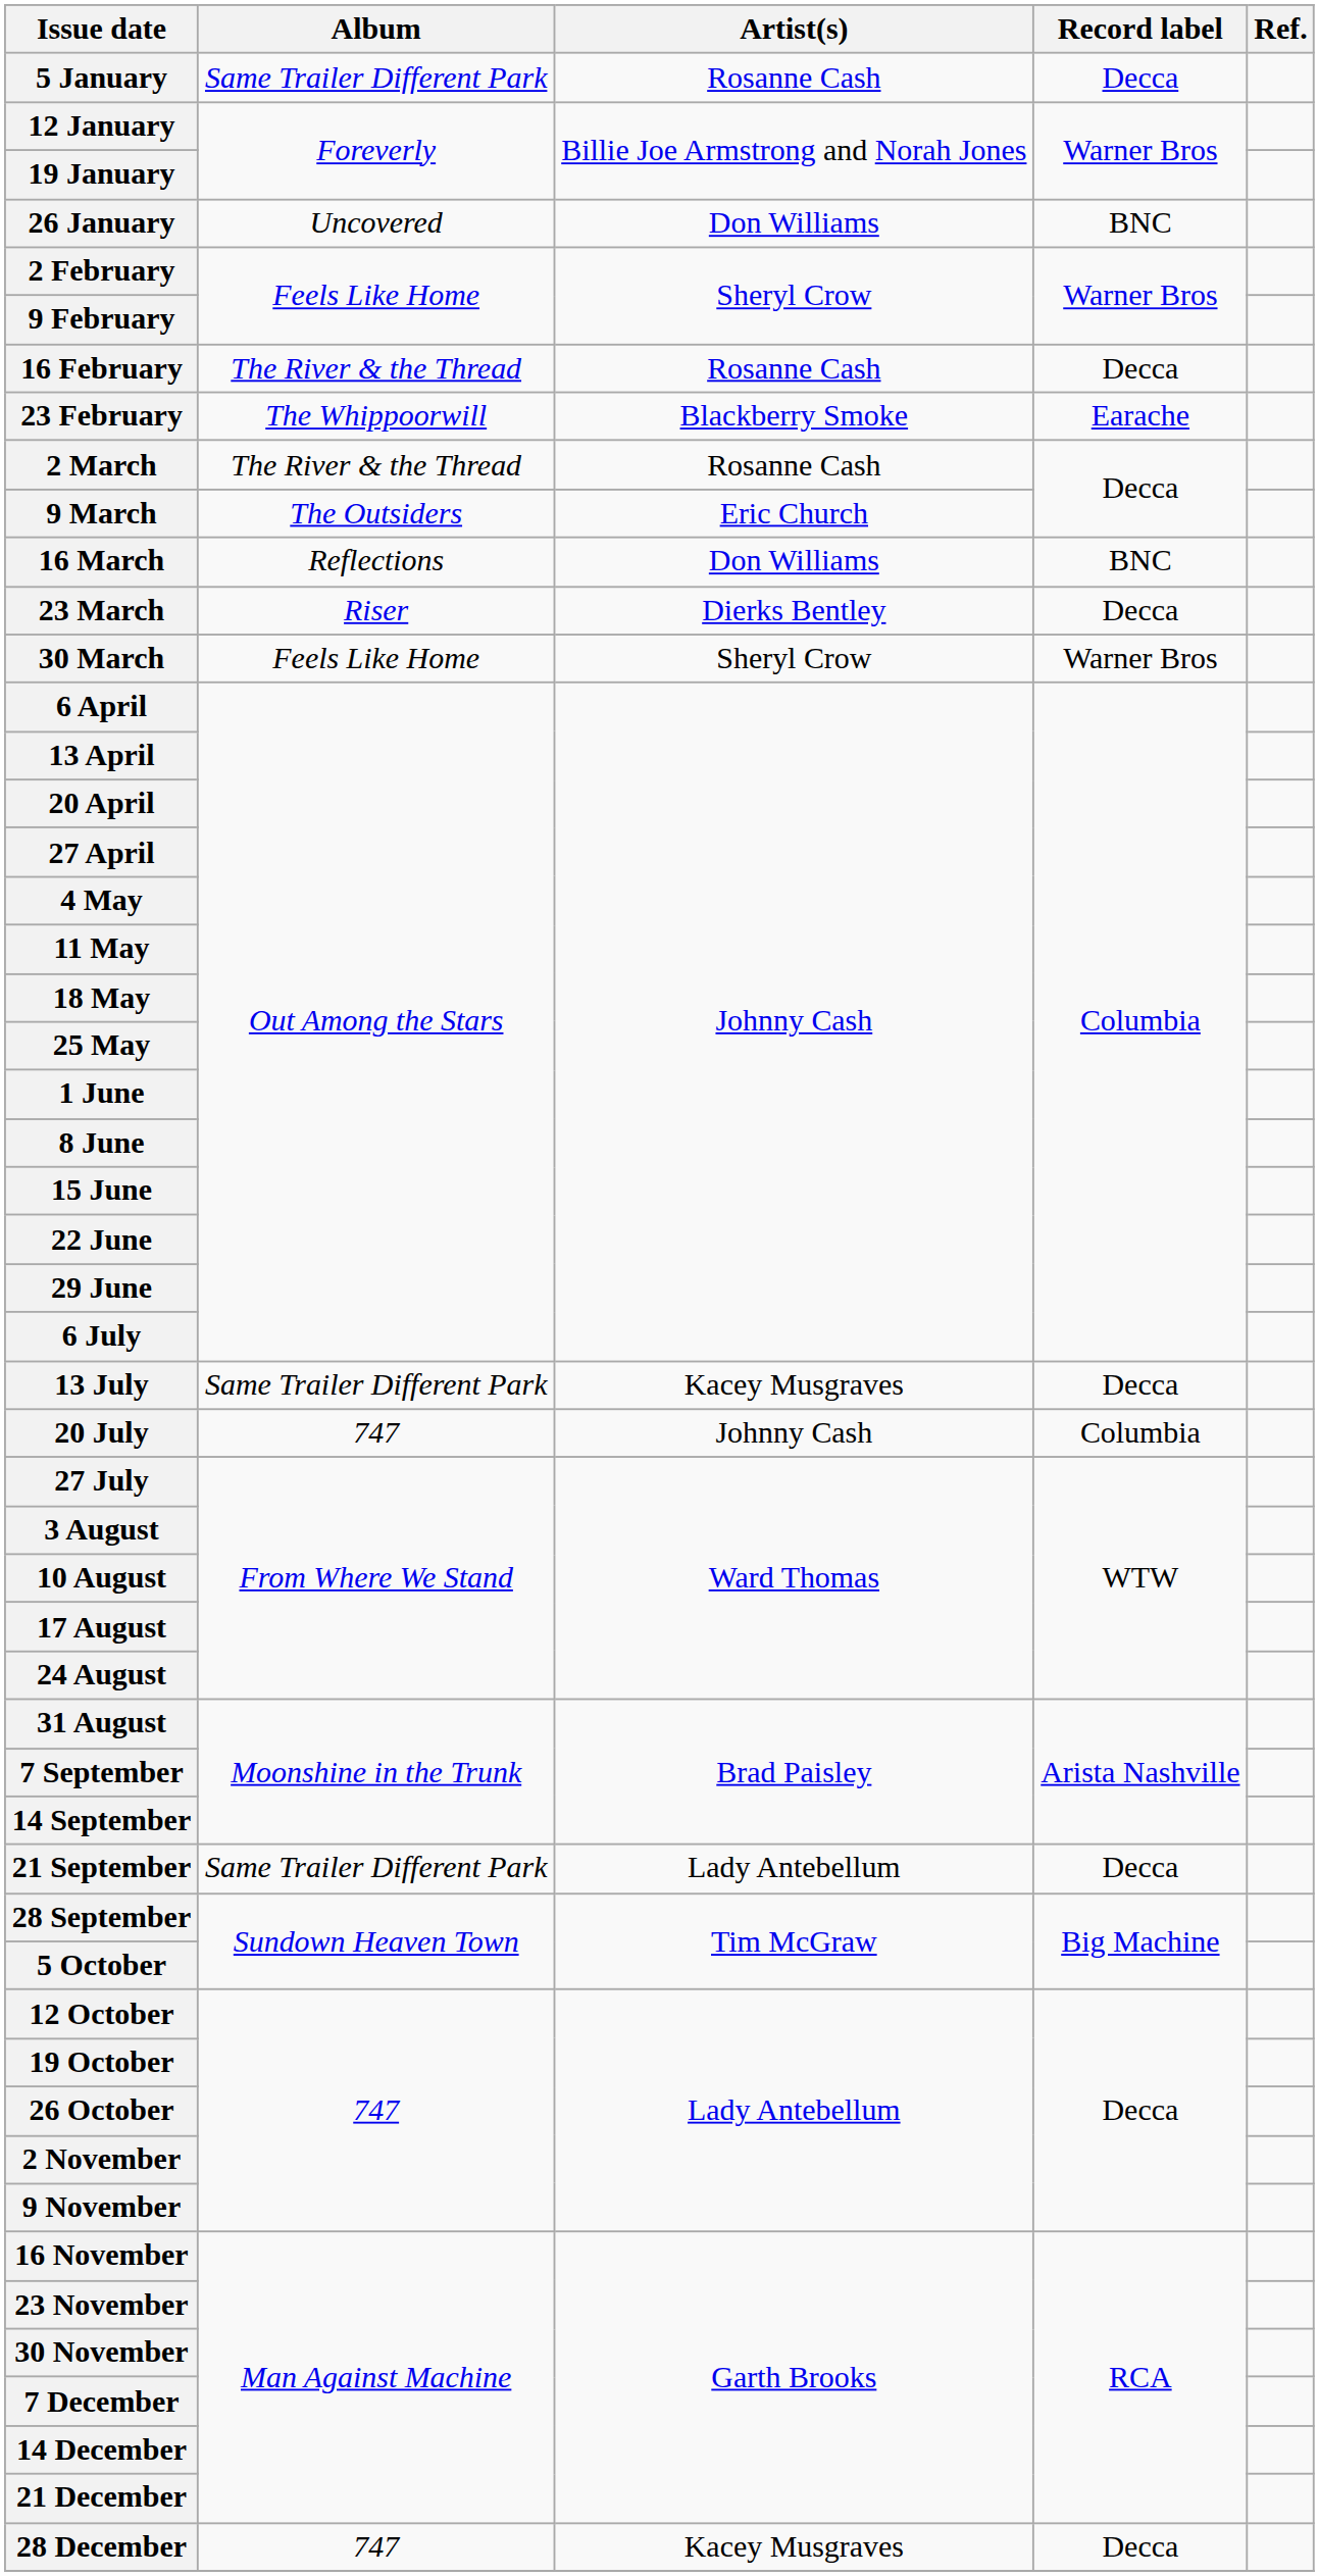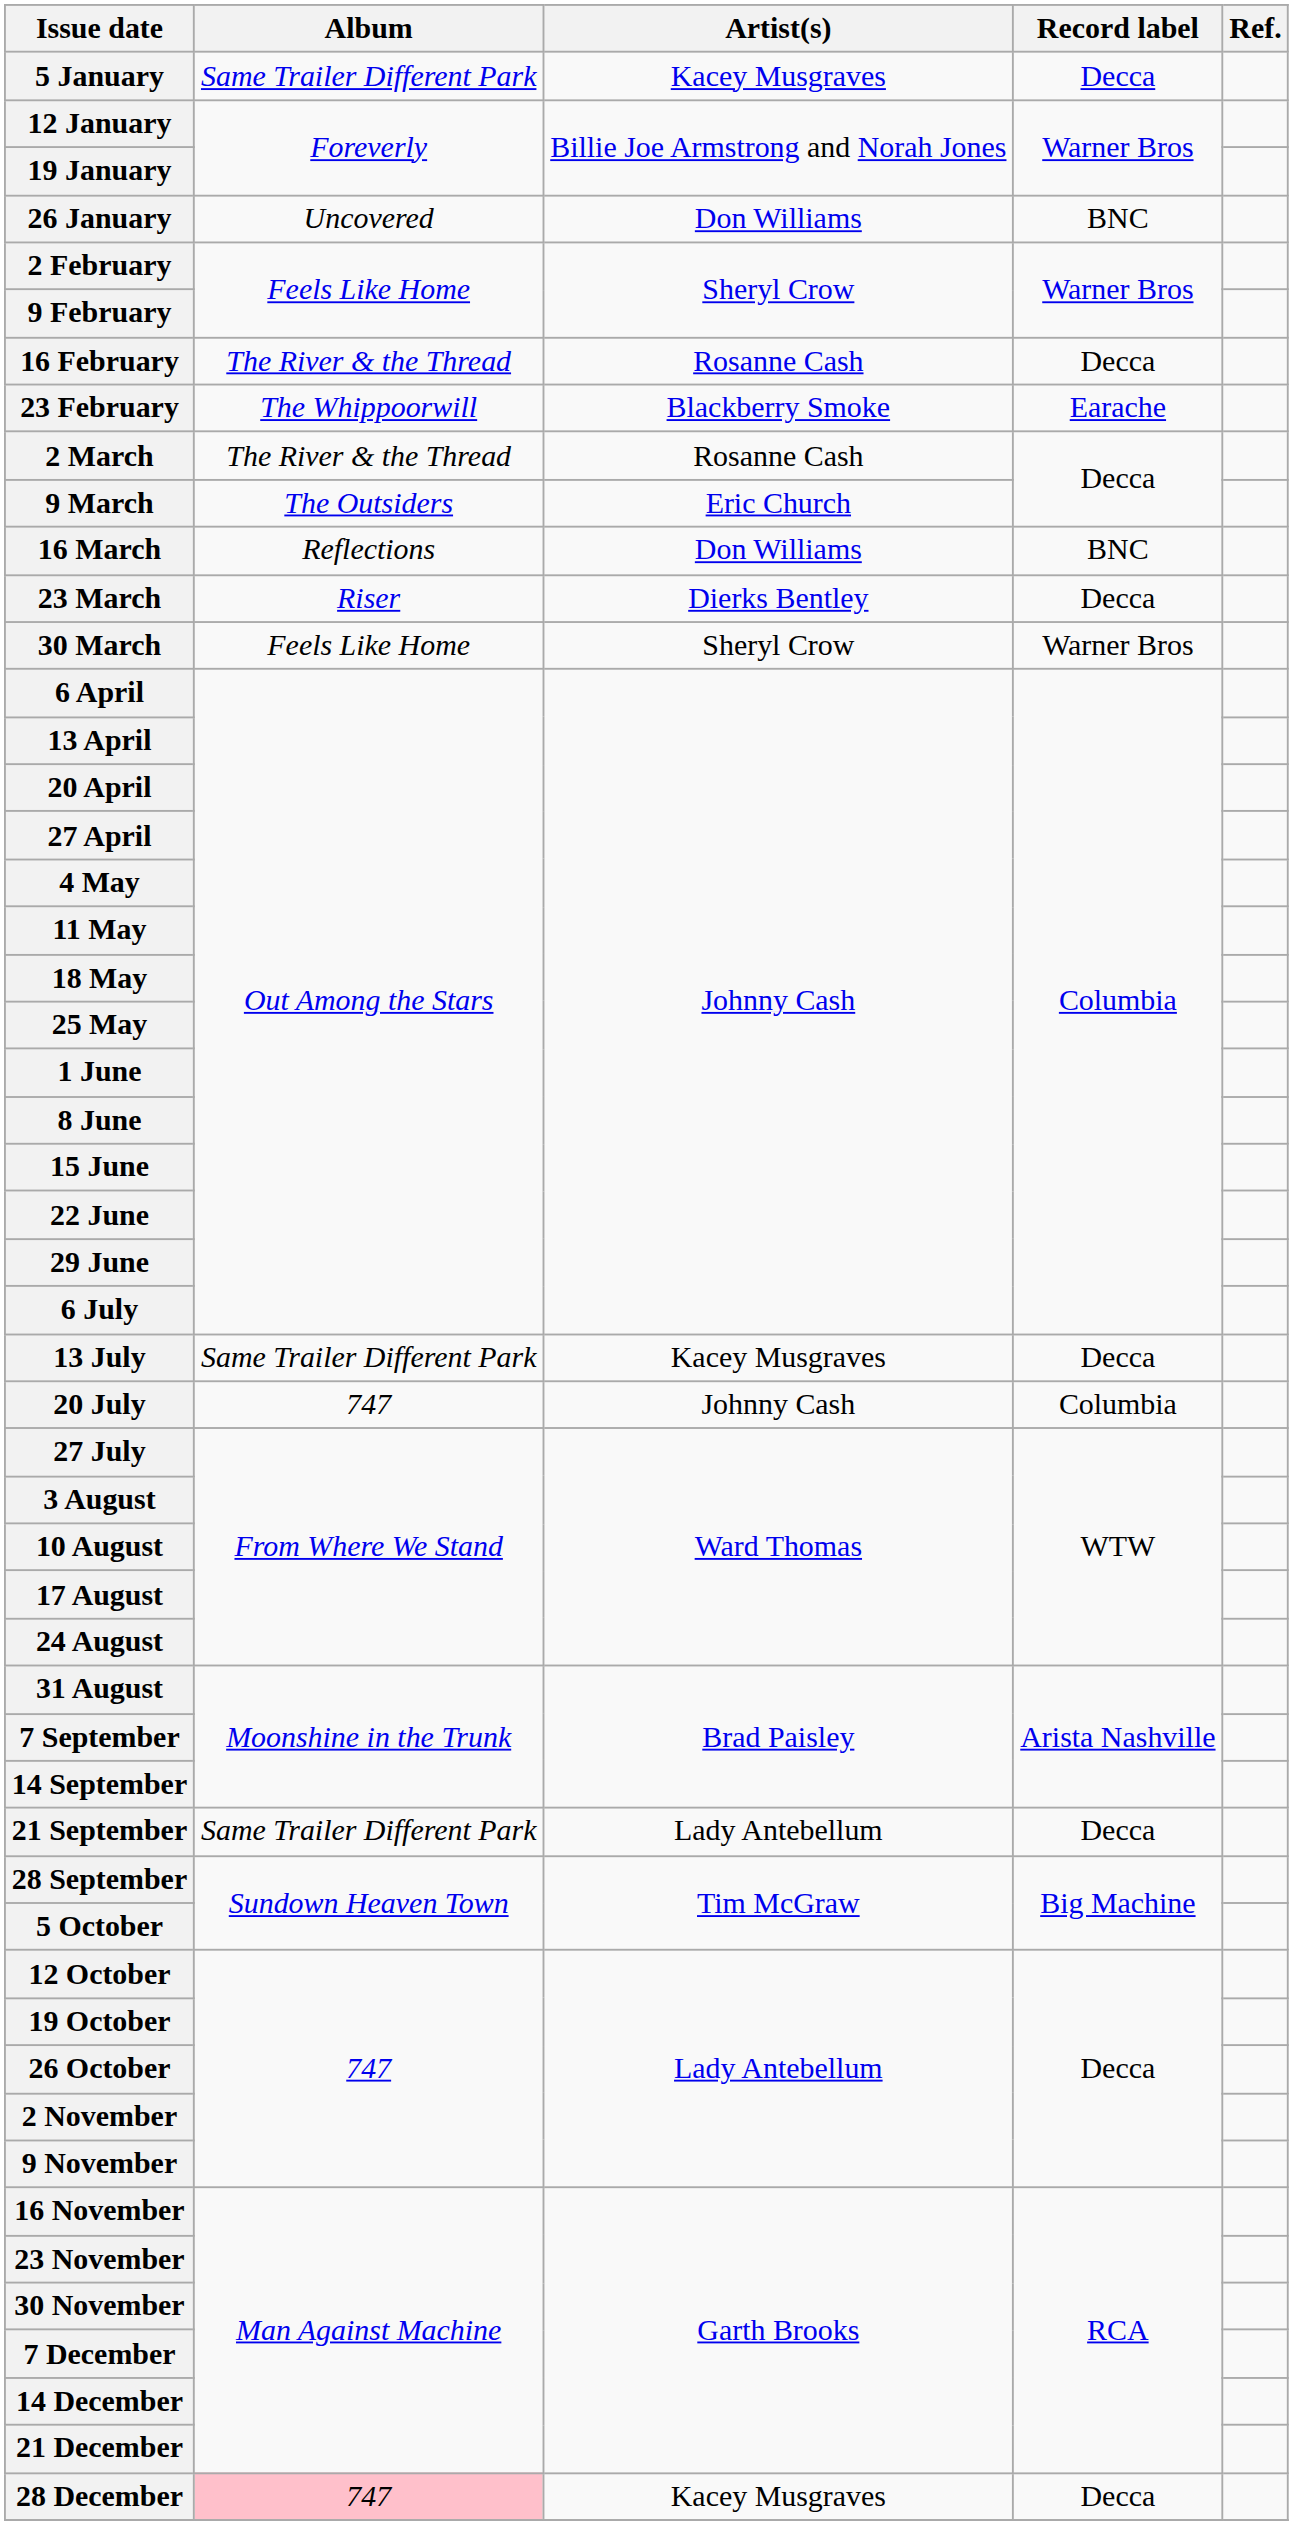5 January | Artist(s): Rosanne Cash -> Kacey Musgraves
28 December | Album: no background -> pink background
